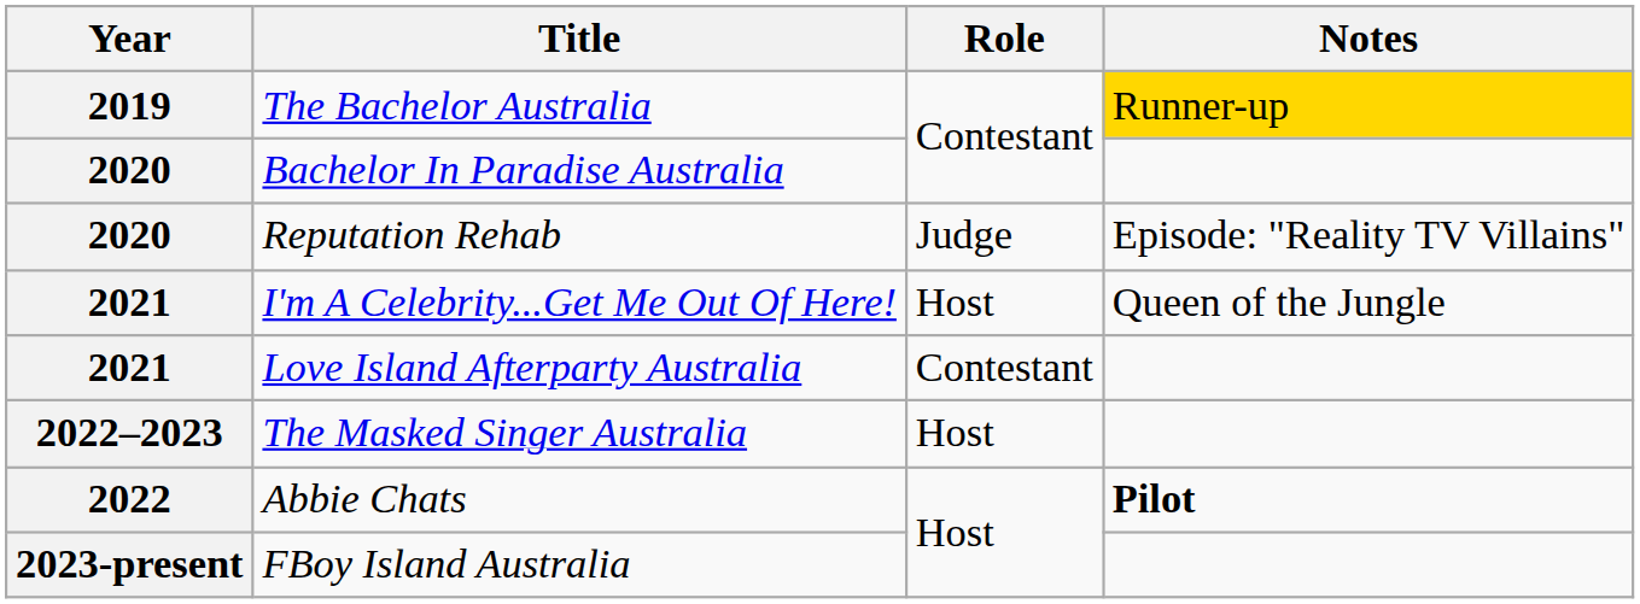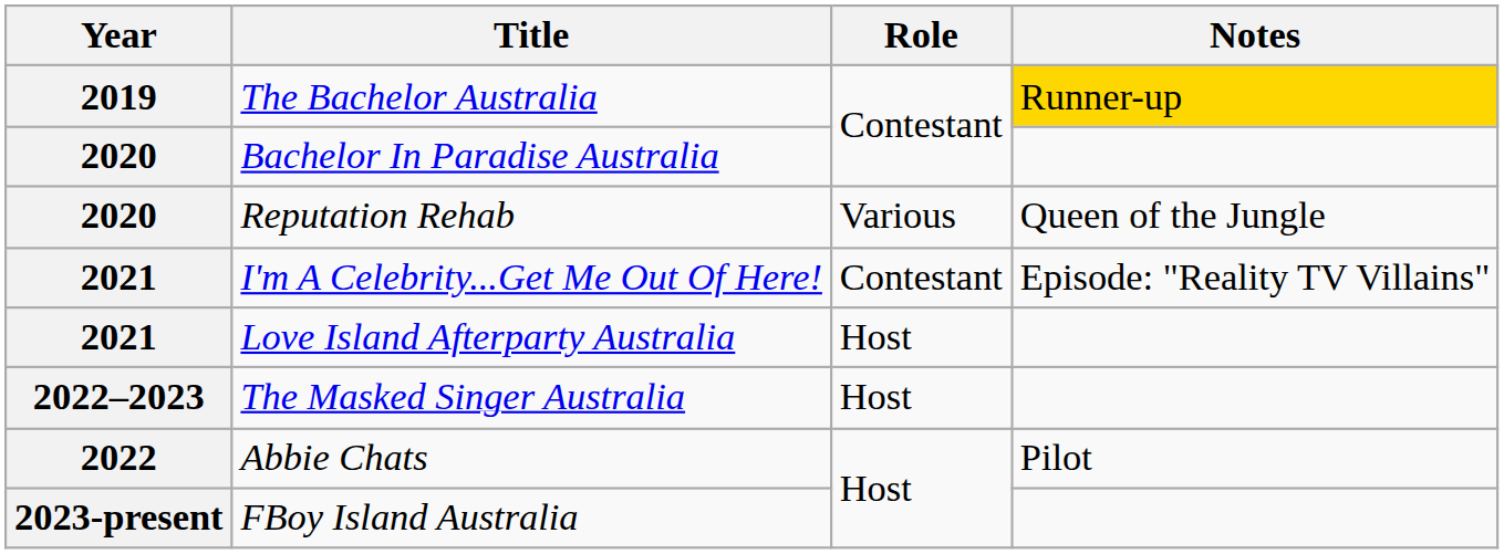Reputation Rehab | Role: Judge -> Various
Reputation Rehab | Notes: Episode: "Reality TV Villains" -> Queen of the Jungle
I'm A Celebrity...Get Me Out Of Here! | Role: Host -> Contestant
I'm A Celebrity...Get Me Out Of Here! | Notes: Queen of the Jungle -> Episode: "Reality TV Villains"
Love Island Afterparty Australia | Role: Contestant -> Host
Abbie Chats | Notes: bold -> normal
